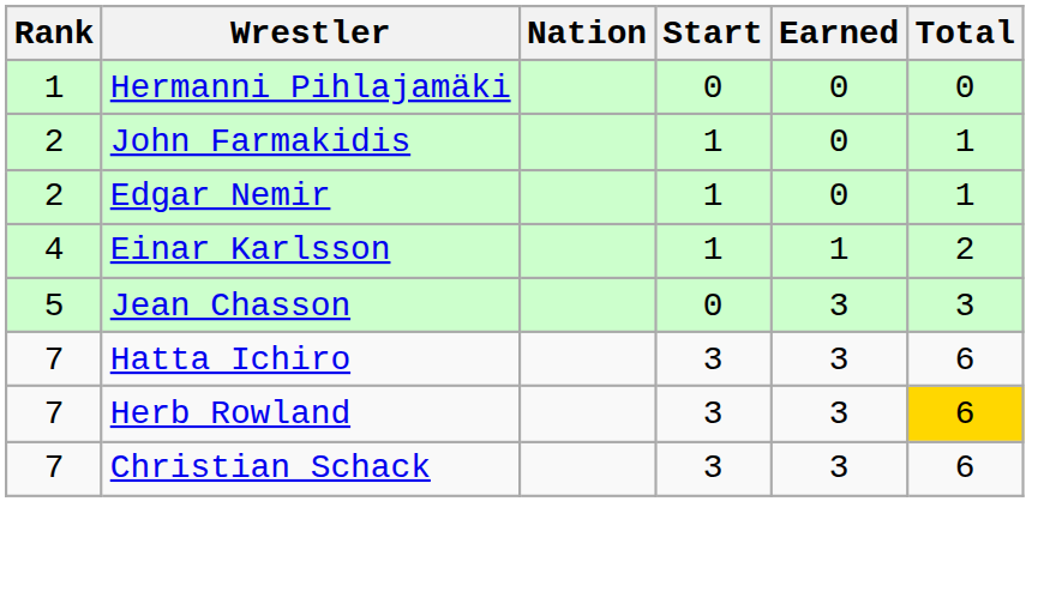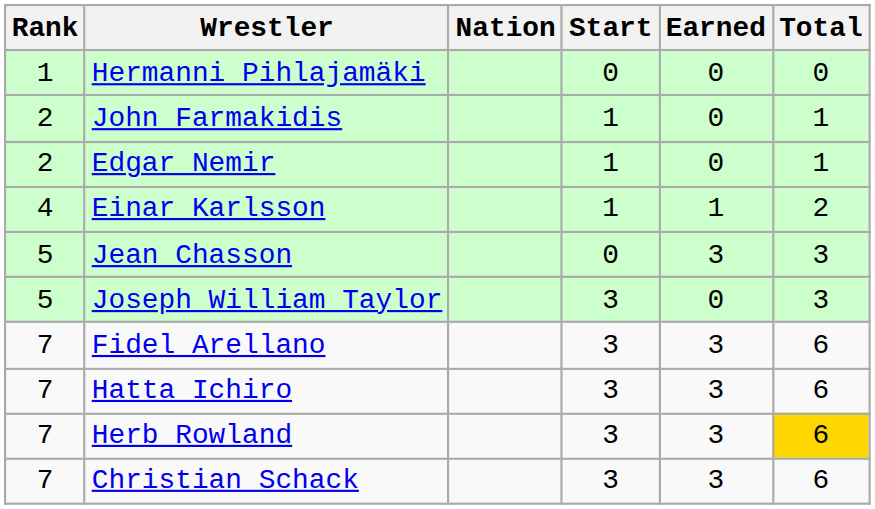+ row: 5 | Joseph William Taylor | 3 | 0 | 3
+ row: 7 | Fidel Arellano | 3 | 3 | 6
